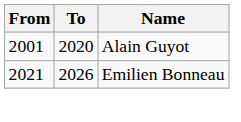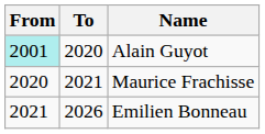Alain Guyot | From: no background -> paleturquoise background
+ row: 2020 | 2021 | Maurice Frachisse
